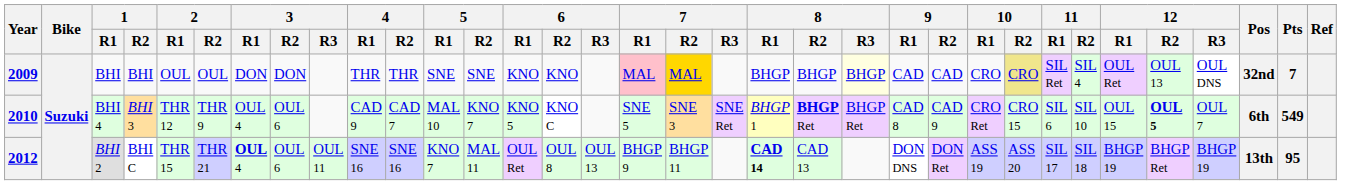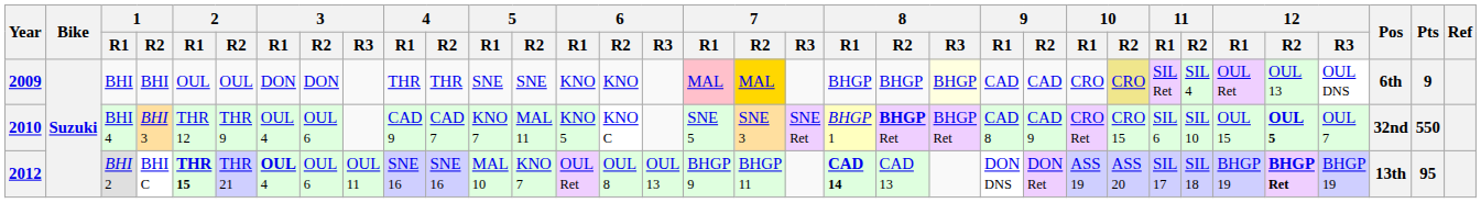2009 | Pos: 32nd -> 6th
2009 | Pts: 7 -> 9
2010 | 5 / R1: MAL 10 -> KNO 7
2010 | 5 / R2: KNO 7 -> MAL 11
2010 | Pos: 6th -> 32nd
2010 | Pts: 549 -> 550
2012 | 2 / R1: normal -> bold
2012 | 5 / R1: KNO 7 -> MAL 10
2012 | 5 / R2: MAL 11 -> KNO 7
2012 | 12 / R2: normal -> bold
